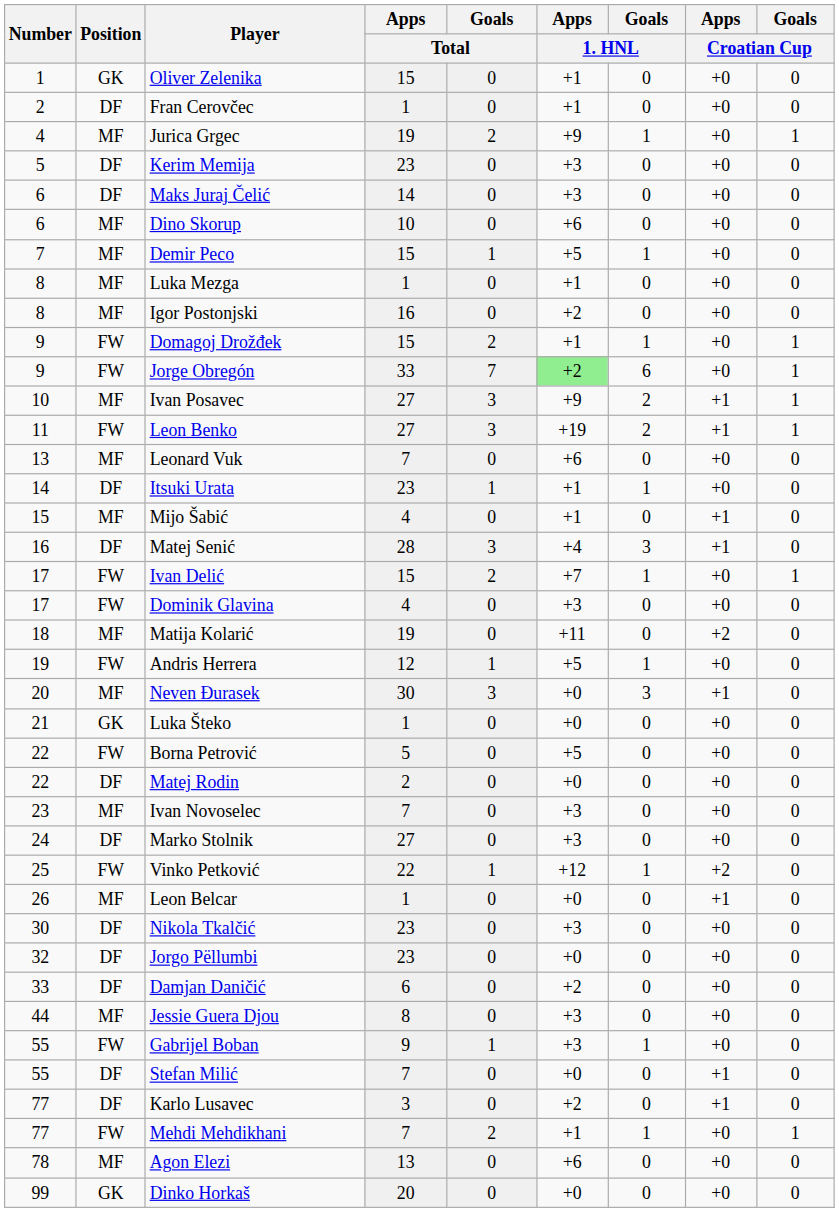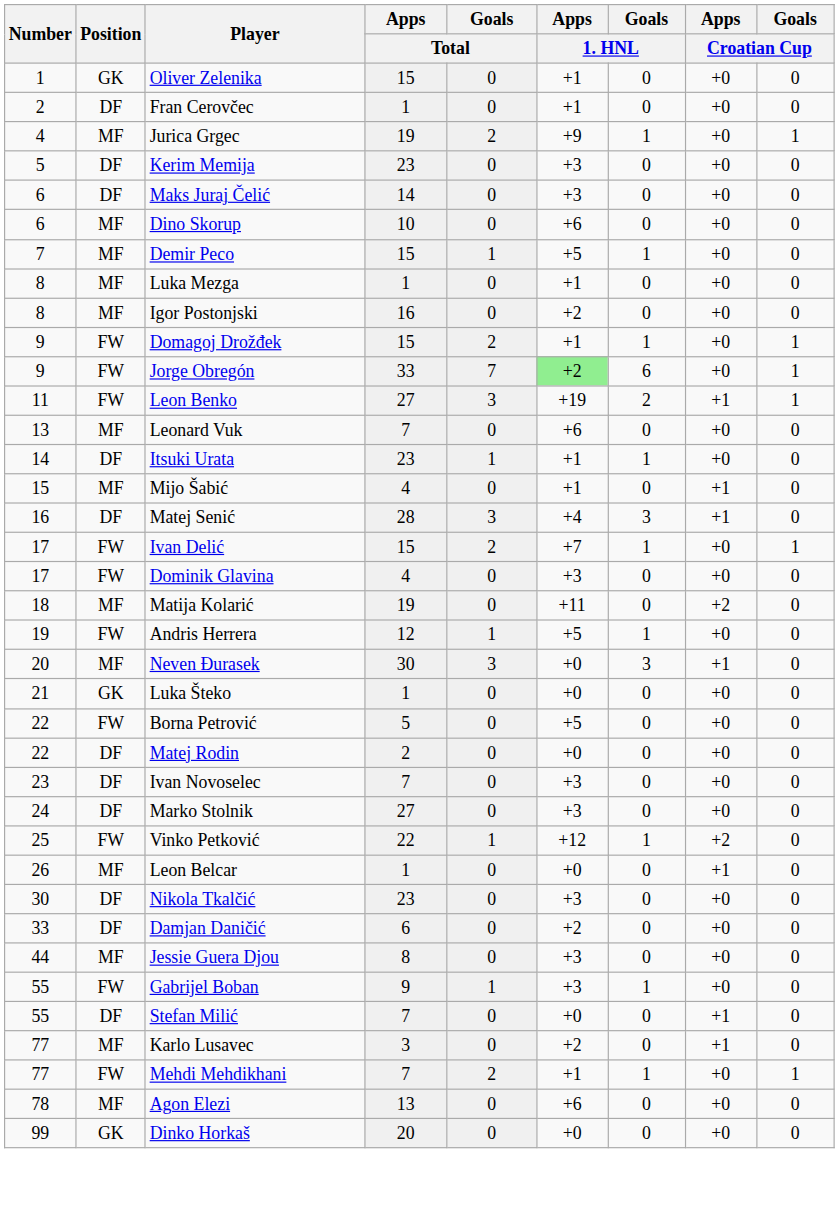- row: 10 | MF | Ivan Posavec | 27 | 3 | +9 | 2 | +1 | 1
Ivan Novoselec | Position: MF -> DF
- row: 32 | DF | Jorgo Pëllumbi | 23 | 0 | +0 | 0 | +0 | 0
Karlo Lusavec | Position: DF -> MF
